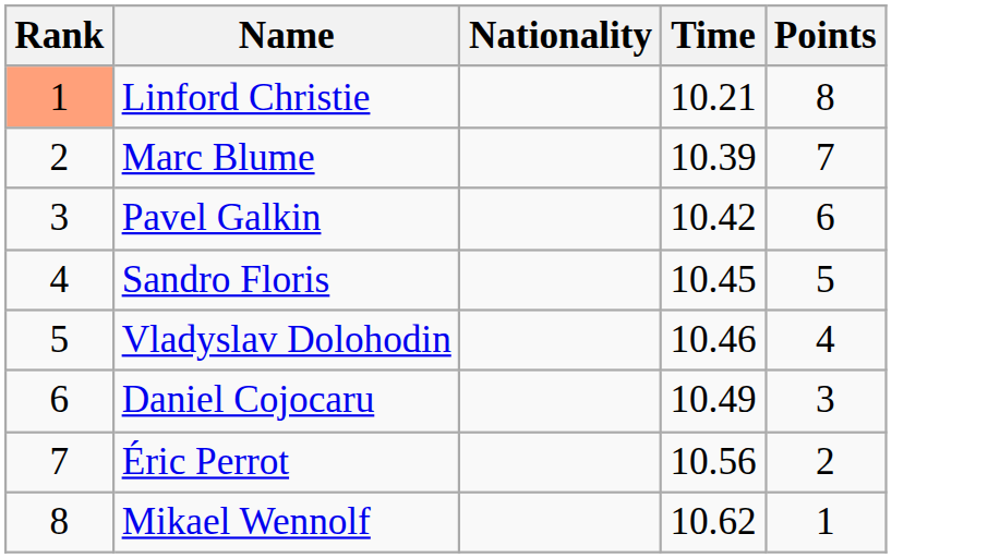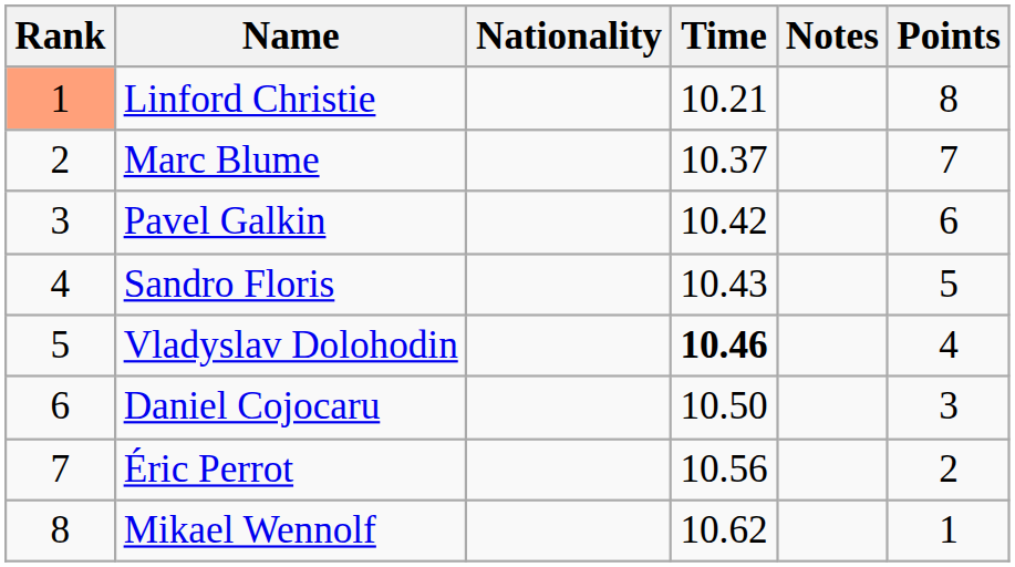+ column: Notes
Marc Blume | Time: 10.39 -> 10.37
Sandro Floris | Time: 10.45 -> 10.43
Vladyslav Dolohodin | Time: normal -> bold
Daniel Cojocaru | Time: 10.49 -> 10.50
